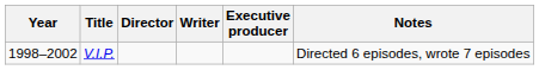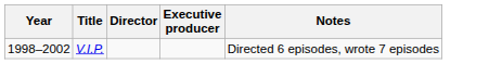- column: Writer
